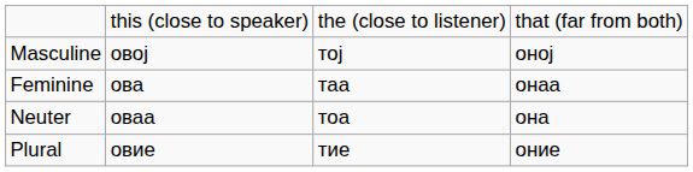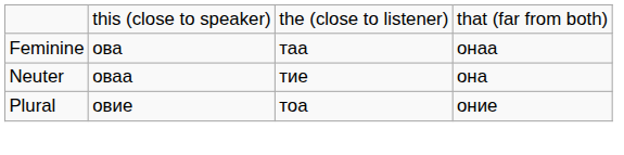- row: Masculine | овој | тој | оној
Neuter | column 3: тоа -> тие
Plural | column 3: тие -> тоа
